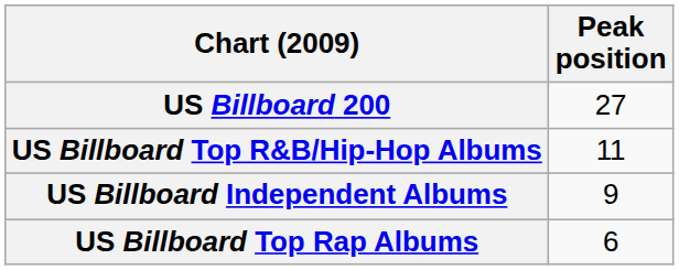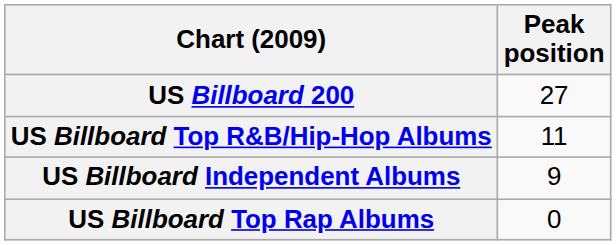US Billboard Top Rap Albums | Peak position: 6 -> 0
